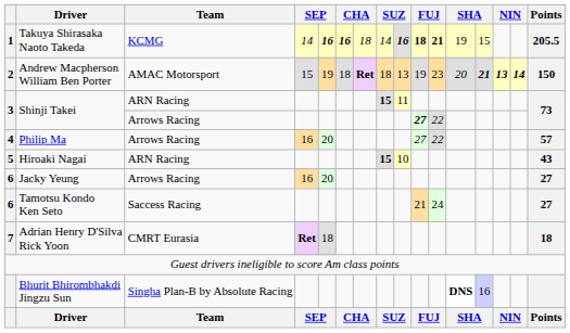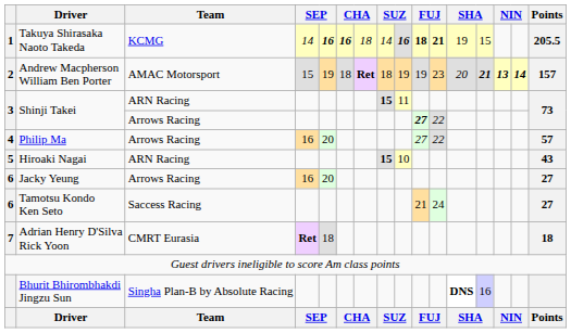Andrew Macpherson William Ben Porter | column 9: 13 -> 19
Andrew Macpherson William Ben Porter | Points: 150 -> 157
